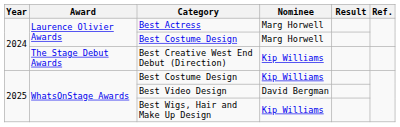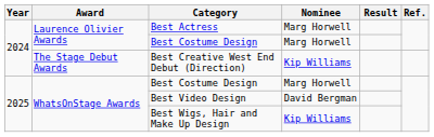WhatsOnStage Awards / Best Costume Design | Nominee: Kip Williams -> Marg Horwell
